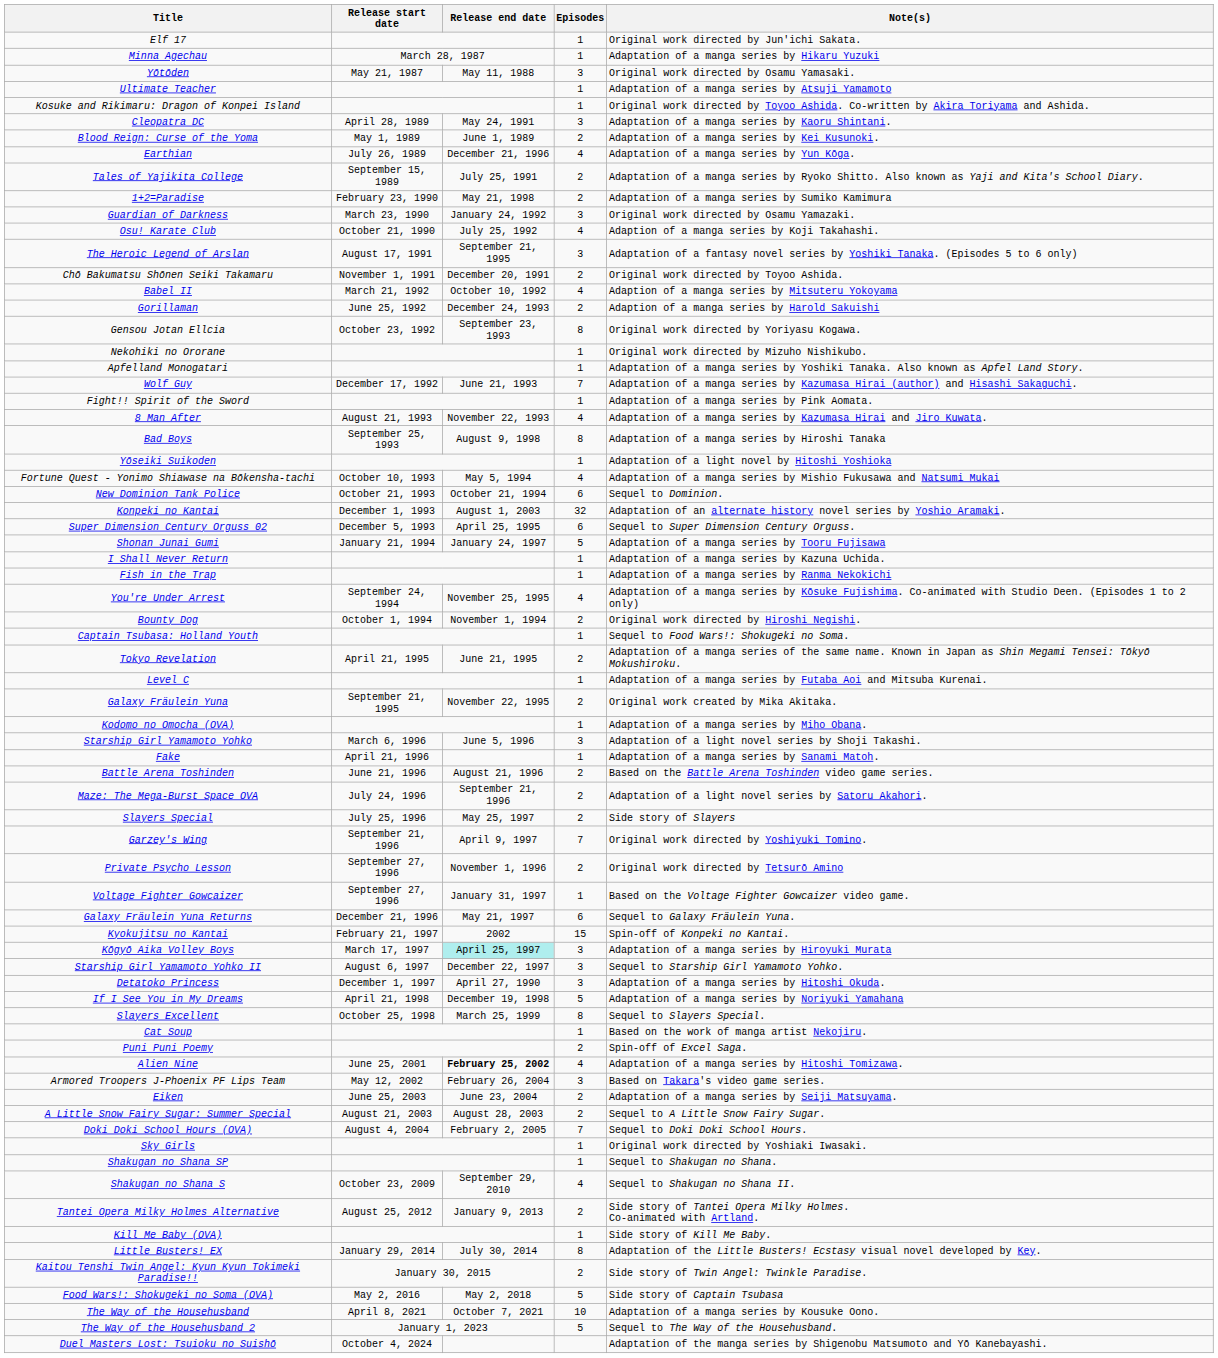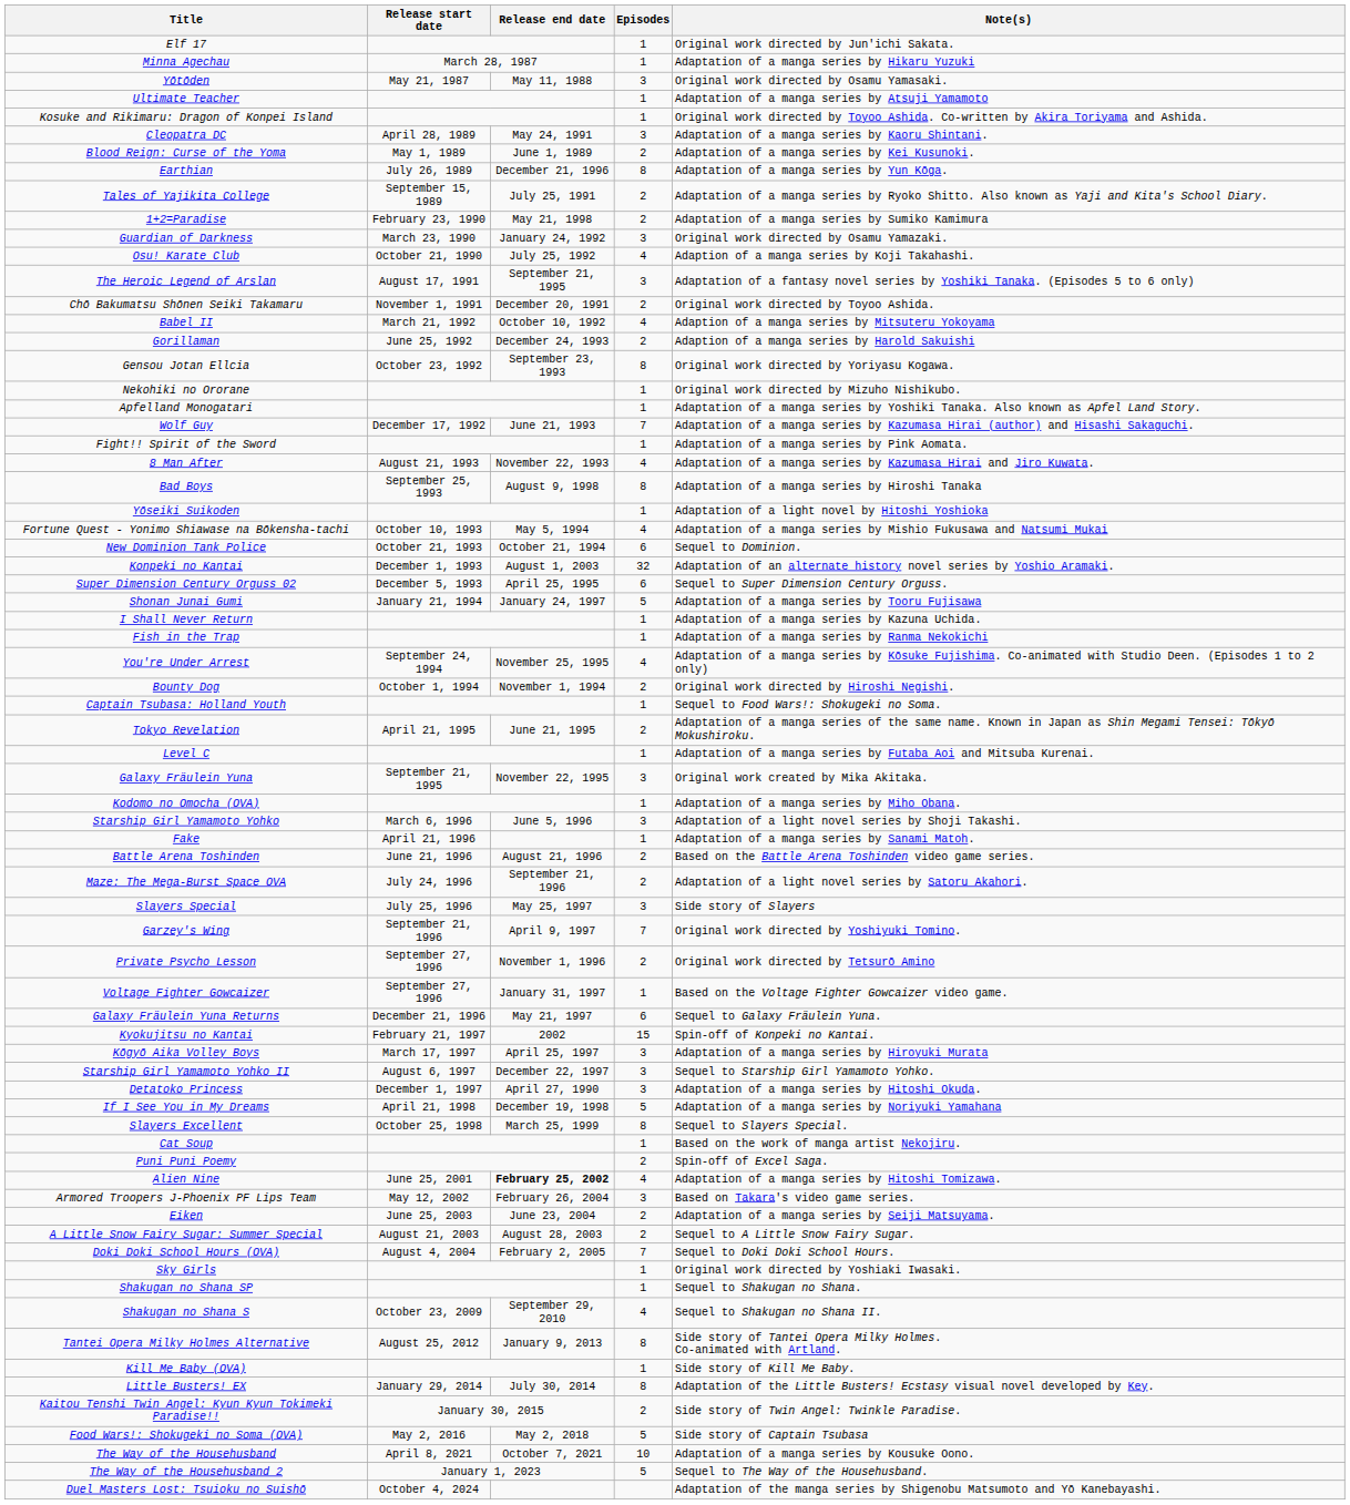Earthian | Episodes: 4 -> 8
Galaxy Fräulein Yuna | Episodes: 2 -> 3
Slayers Special | Episodes: 2 -> 3
Kōgyō Aika Volley Boys | Release end date: paleturquoise background -> no background
Tantei Opera Milky Holmes Alternative | Episodes: 2 -> 8
